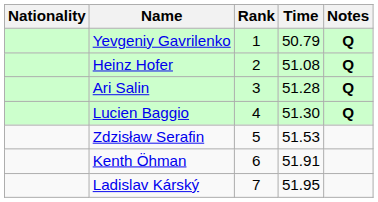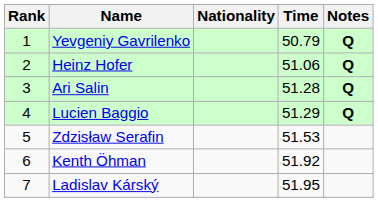columns swapped: Rank <-> Nationality
Heinz Hofer | Time: 51.08 -> 51.06
Lucien Baggio | Time: 51.30 -> 51.29
Kenth Öhman | Time: 51.91 -> 51.92
